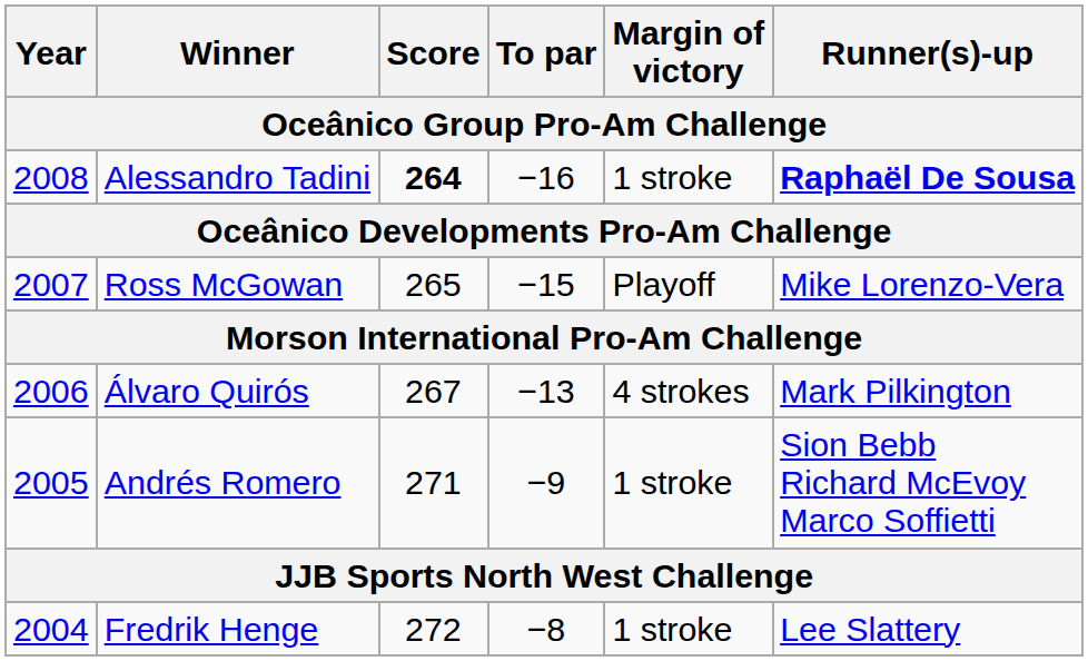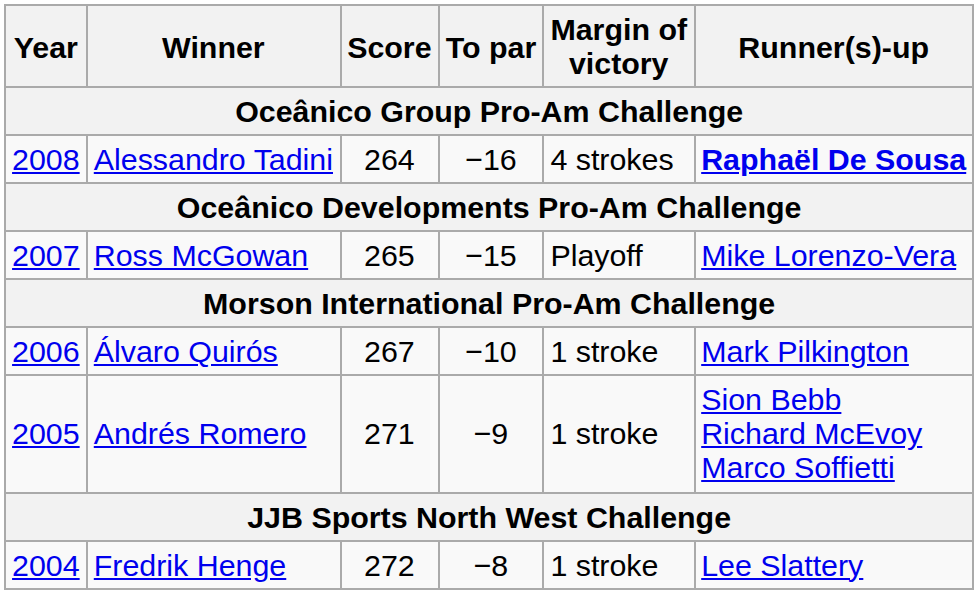Alessandro Tadini | Score: bold -> normal
Alessandro Tadini | Margin of victory: 1 stroke -> 4 strokes
Álvaro Quirós | To par: −13 -> −10
Álvaro Quirós | Margin of victory: 4 strokes -> 1 stroke
